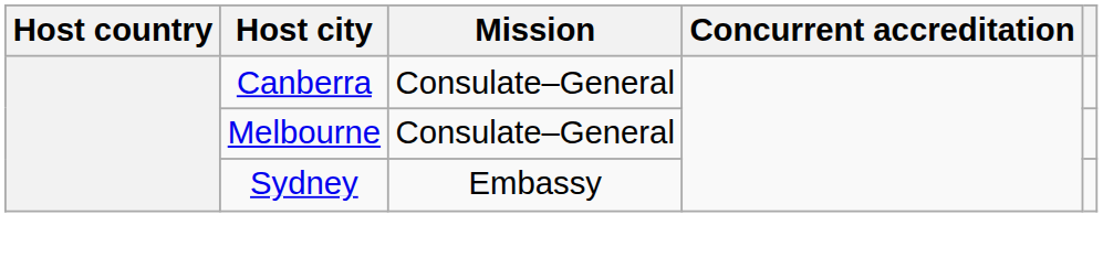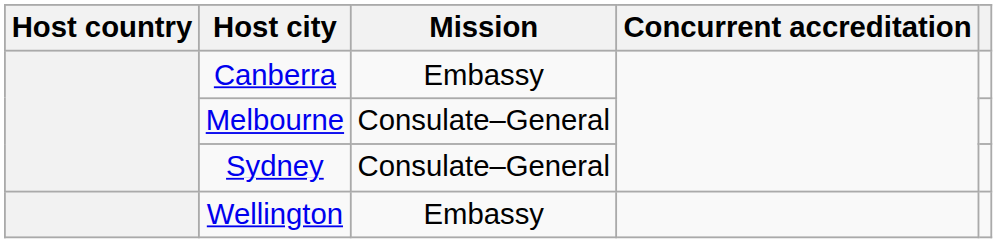Canberra | Mission: Consulate–General -> Embassy
Sydney | Mission: Embassy -> Consulate–General
+ row: Wellington | Embassy
